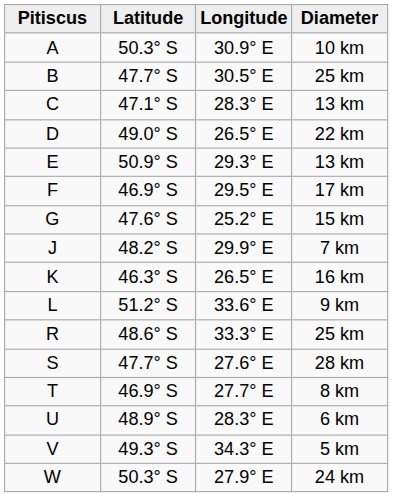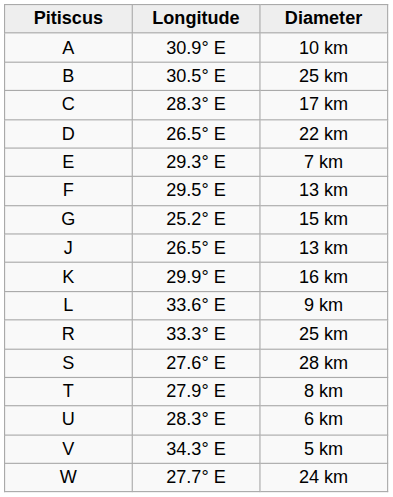- column: Latitude | 50.3° S | 47.7° S | 47.1° S | 49.0° S | 50.9° S | 46.9° S | 47.6° S | 48.2° S | 46.3° S | 51.2° S | 48.6° S | 47.7° S | 46.9° S | 48.9° S | 49.3° S | 50.3° S
C | Diameter: 13 km -> 17 km
E | Diameter: 13 km -> 7 km
F | Diameter: 17 km -> 13 km
J | Longitude: 29.9° E -> 26.5° E
J | Diameter: 7 km -> 13 km
K | Longitude: 26.5° E -> 29.9° E
T | Longitude: 27.7° E -> 27.9° E
W | Longitude: 27.9° E -> 27.7° E
